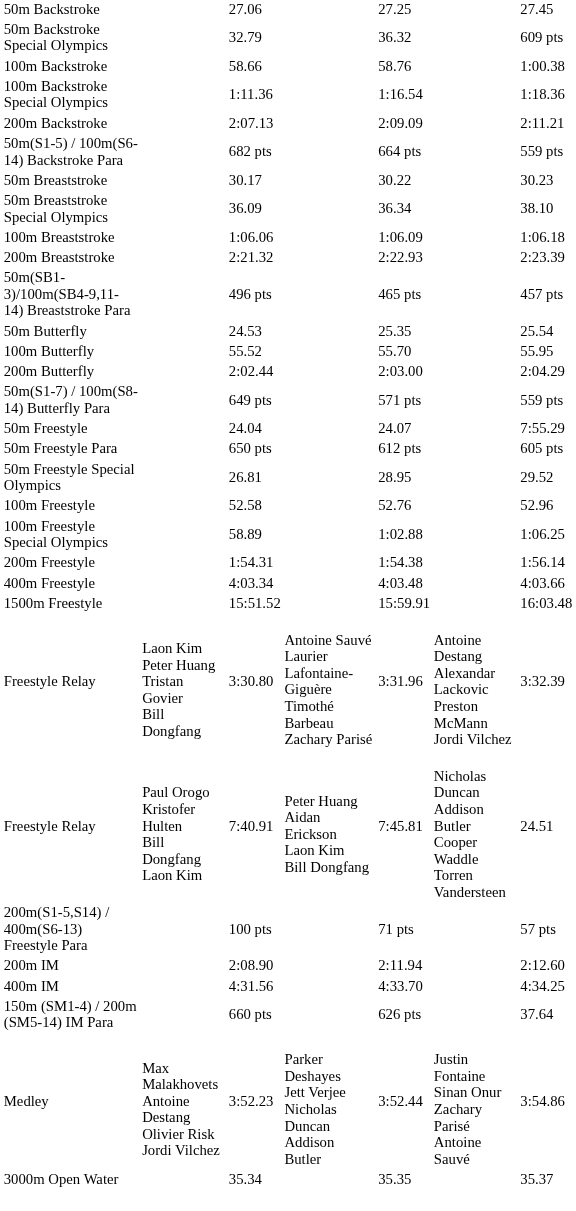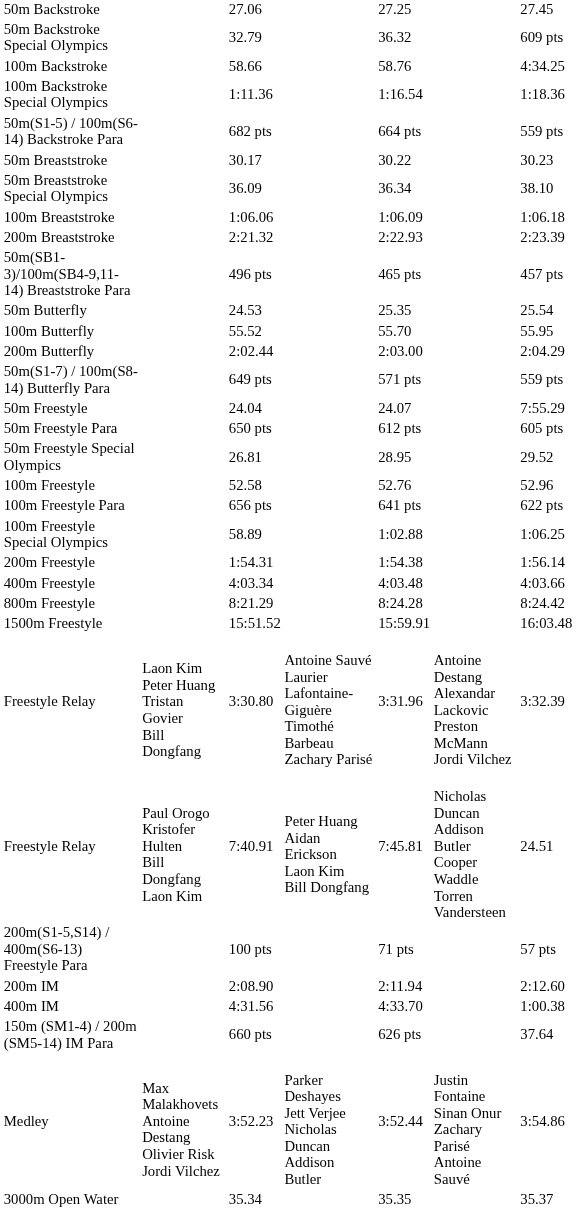100m Backstroke | column 7: 1:00.38 -> 4:34.25
- row: 200m Backstroke | 2:07.13 | 2:09.09 | 2:11.21
+ row: 100m Freestyle Para | 656 pts | 641 pts | 622 pts
+ row: 800m Freestyle | 8:21.29 | 8:24.28 | 8:24.42
400m IM | column 7: 4:34.25 -> 1:00.38
